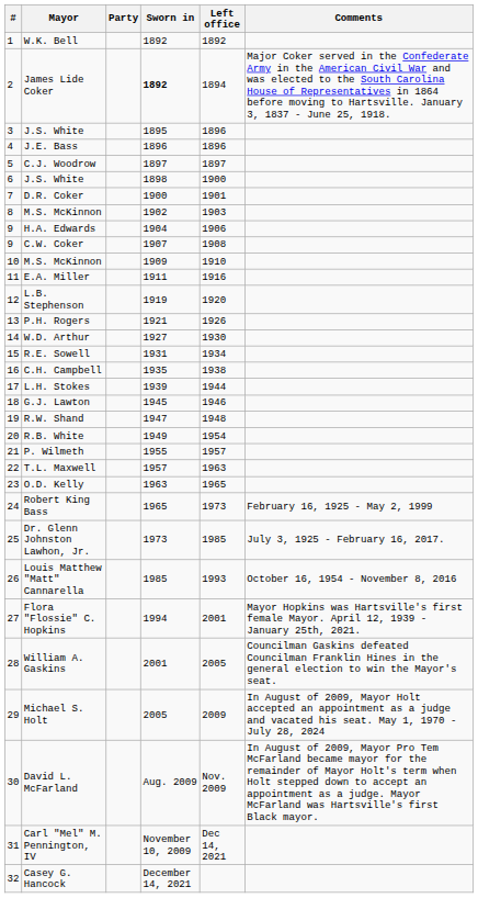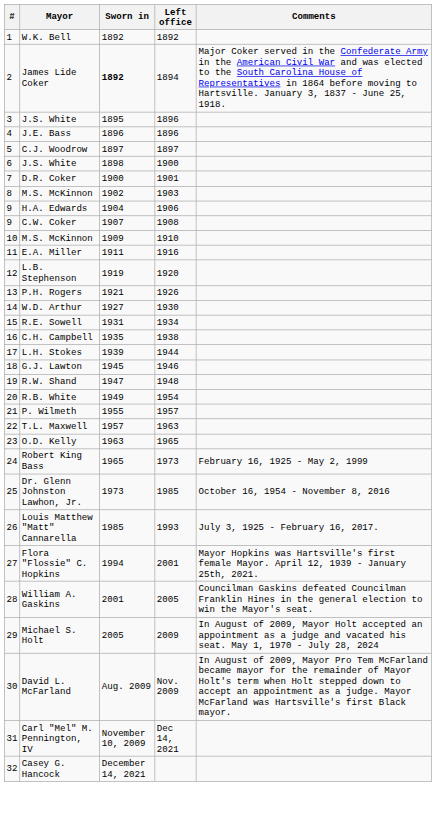- column: Party
Dr. Glenn Johnston Lawhon, Jr. | Comments: July 3, 1925 - February 16, 2017. -> October 16, 1954 - November 8, 2016
Louis Matthew "Matt" Cannarella | Comments: October 16, 1954 - November 8, 2016 -> July 3, 1925 - February 16, 2017.
